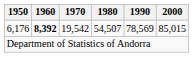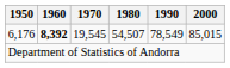6,176 | 1970: 19,542 -> 19,545
6,176 | 1990: 78,569 -> 78,549
